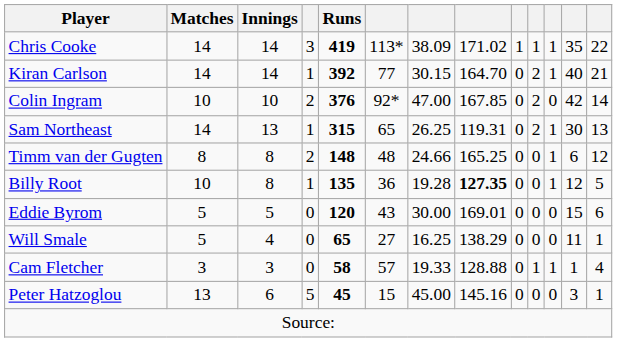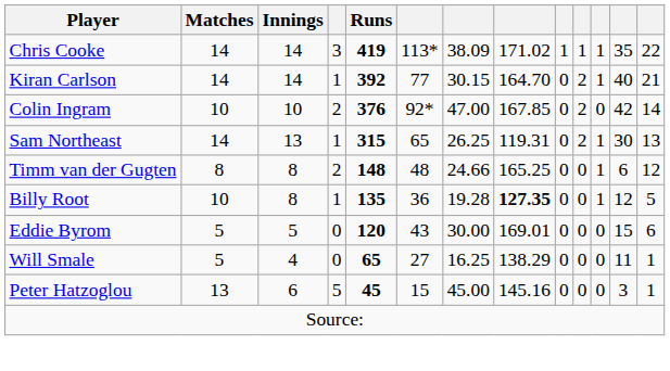- row: Cam Fletcher | 3 | 3 | 0 | 58 | 57 | 19.33 | 128.88 | 0 | 1 | 1 | 1 | 4
